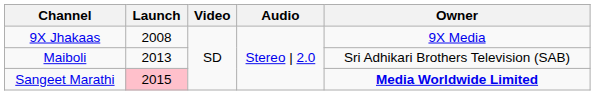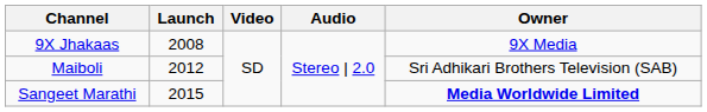Maiboli | Launch: 2013 -> 2012
Sangeet Marathi | Launch: pink background -> no background
